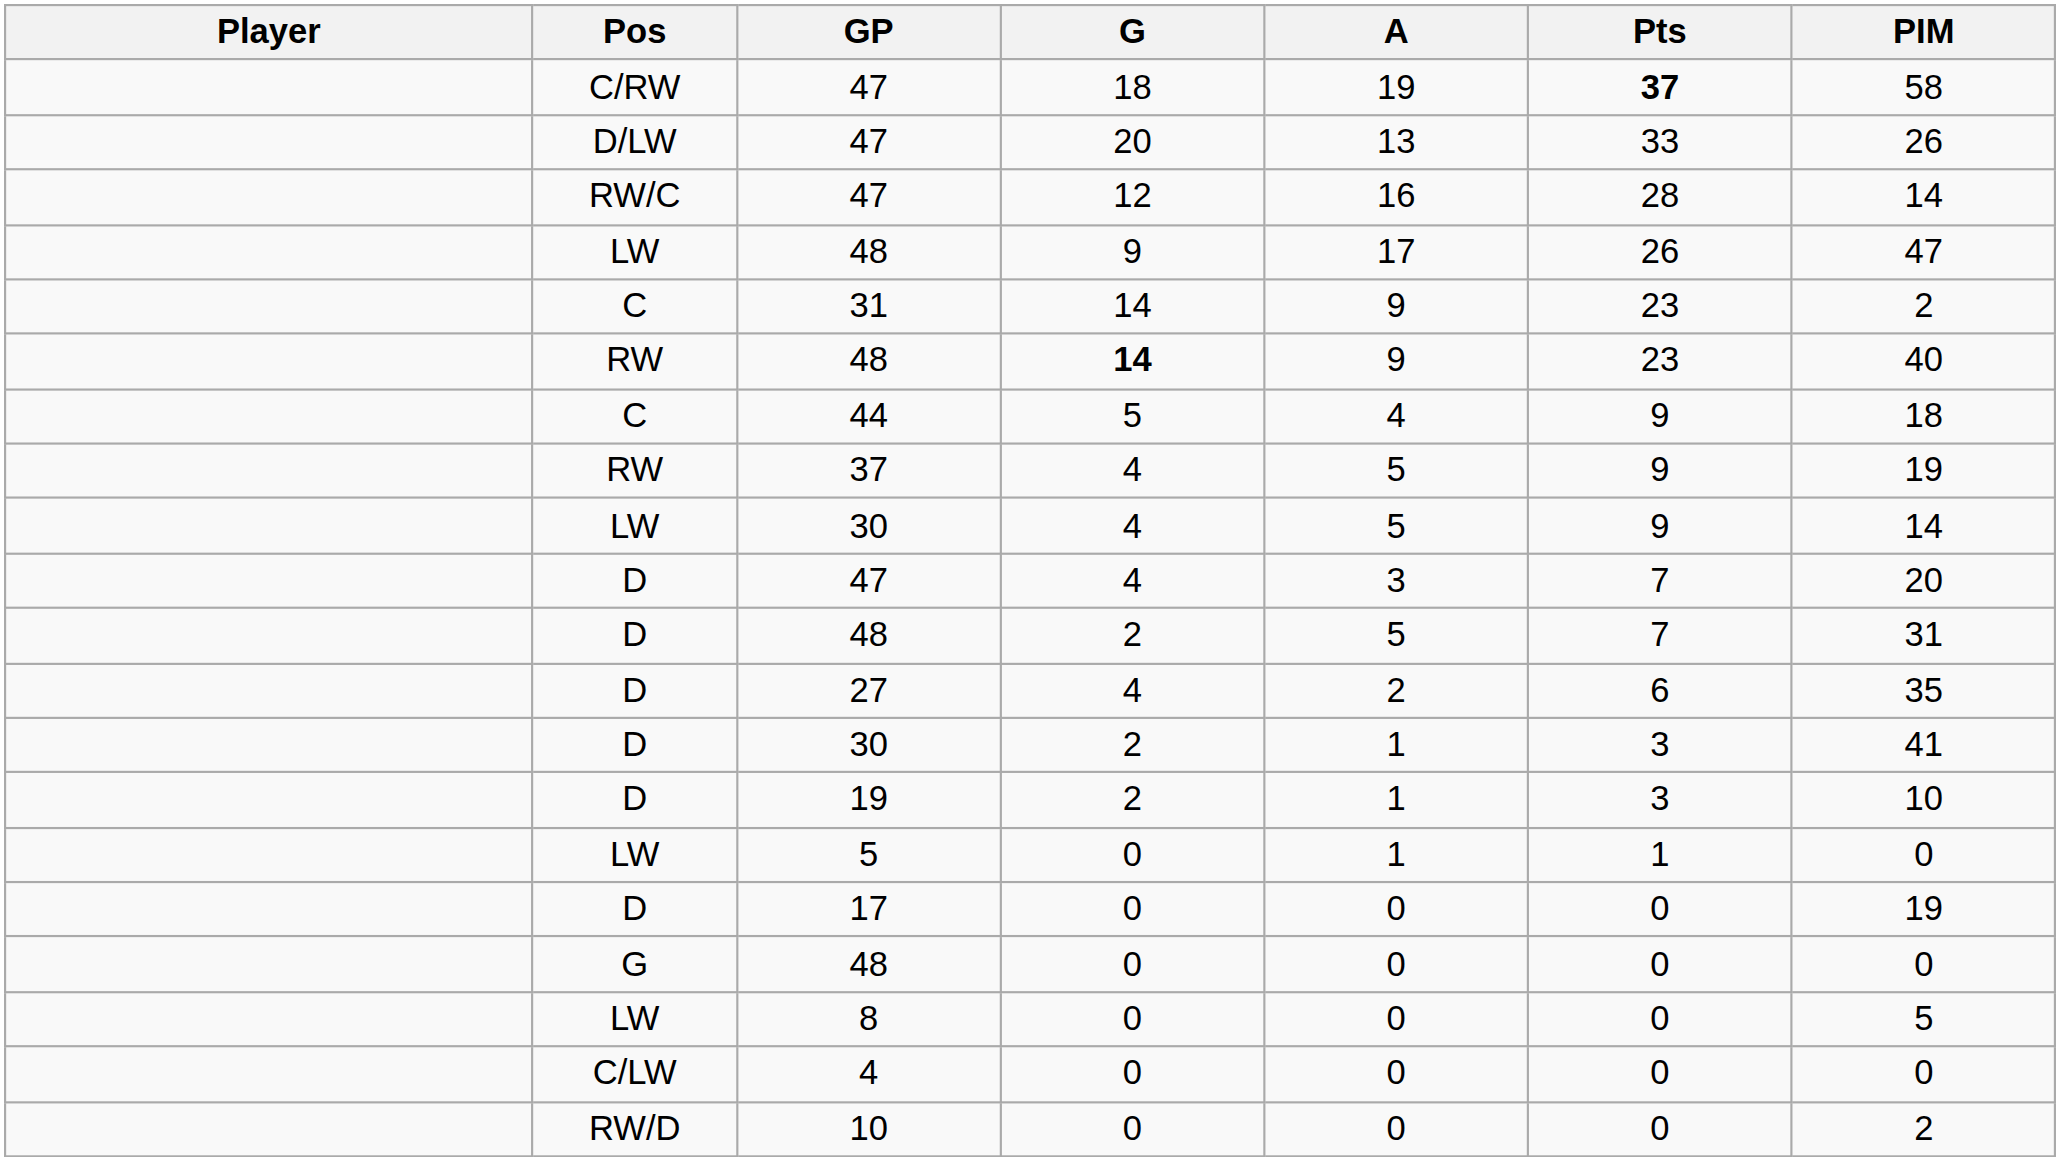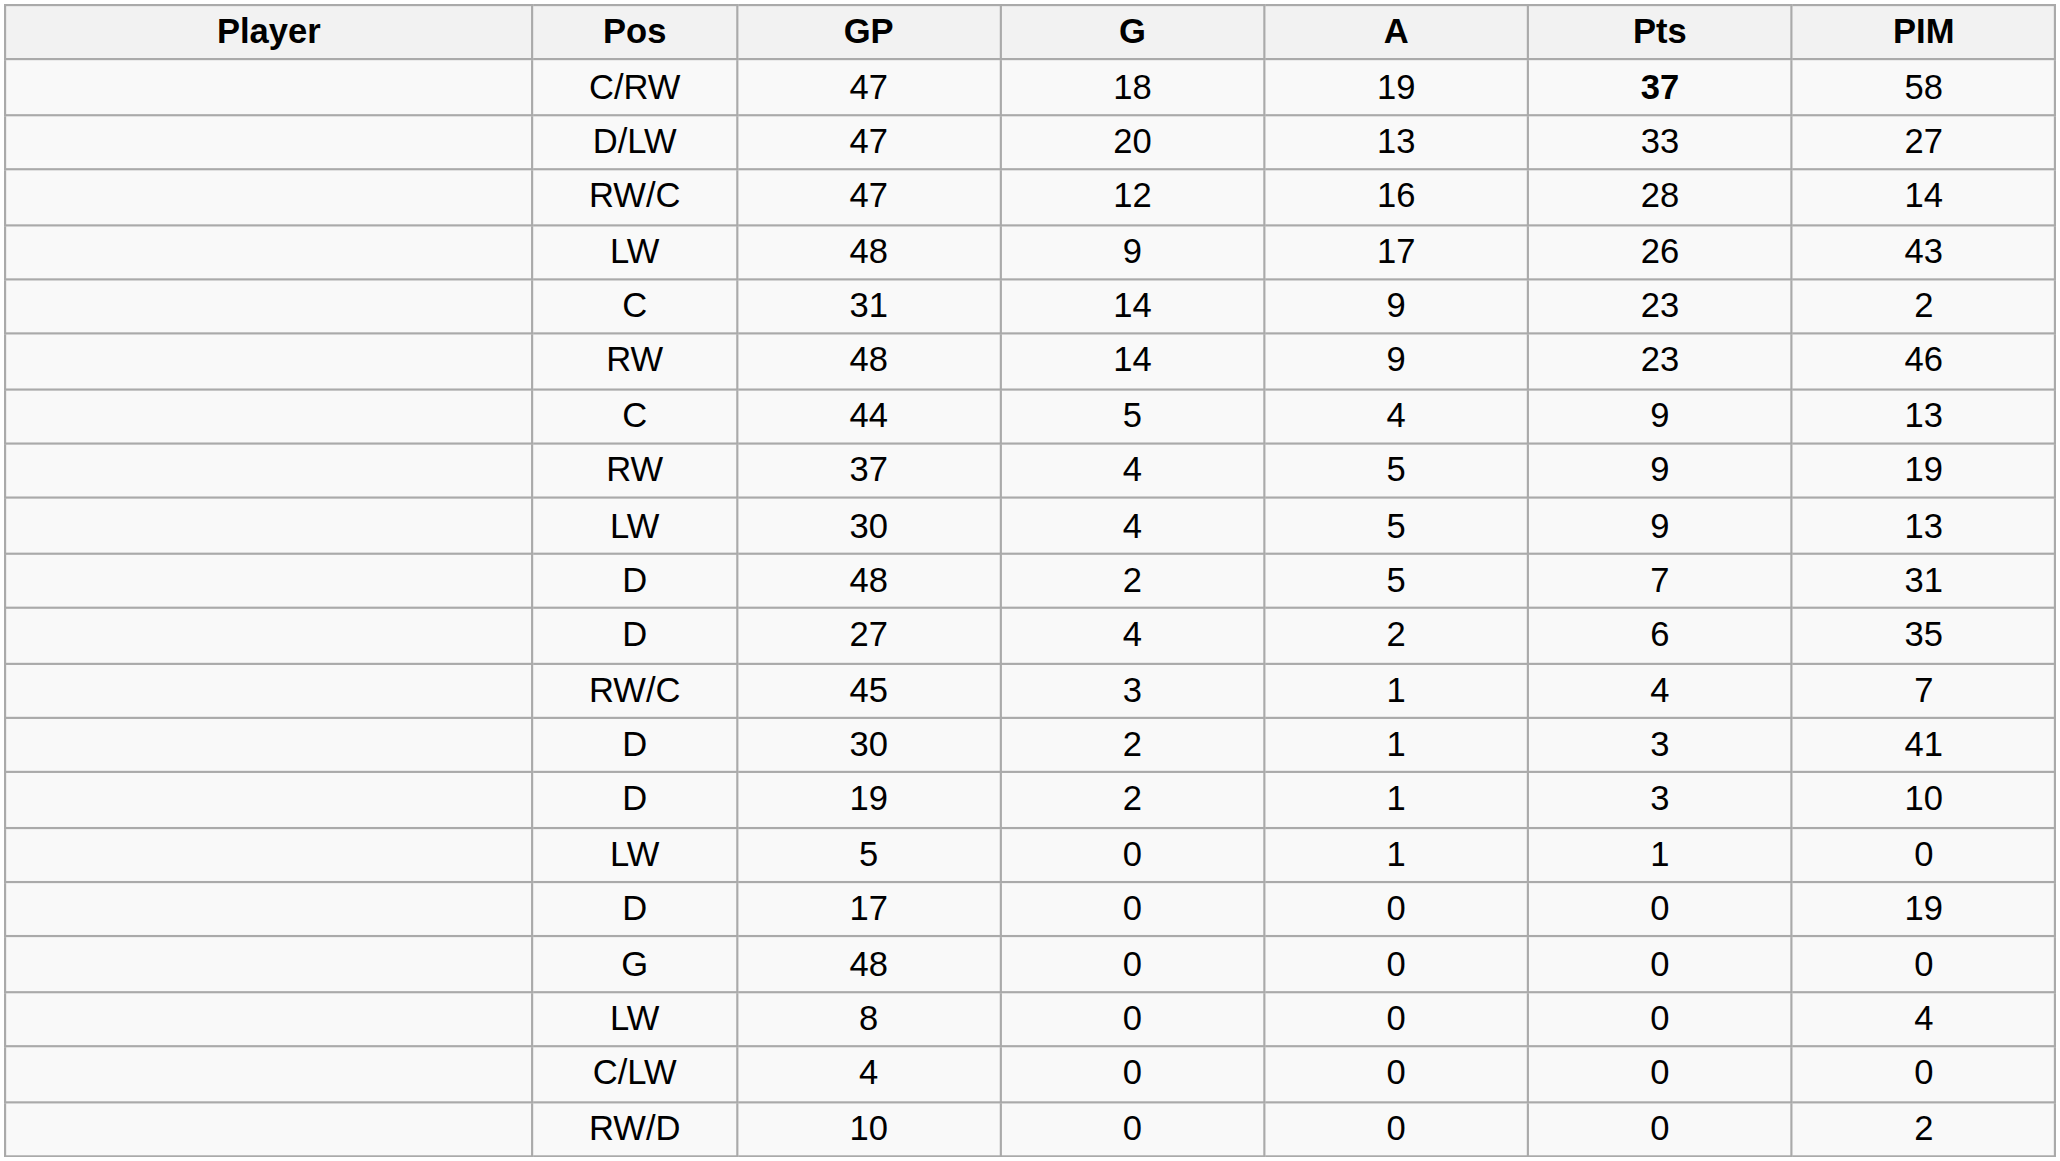D/LW / 47 | PIM: 26 -> 27
LW / 48 | PIM: 47 -> 43
RW / 48 | G: bold -> normal
RW / 48 | PIM: 40 -> 46
44 | PIM: 18 -> 13
LW / 30 | PIM: 14 -> 13
- row: D | 47 | 4 | 3 | 7 | 20
+ row: RW/C | 45 | 3 | 1 | 4 | 7
8 | PIM: 5 -> 4
